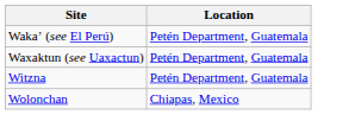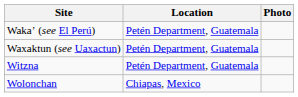+ column: Photo
